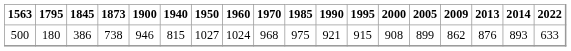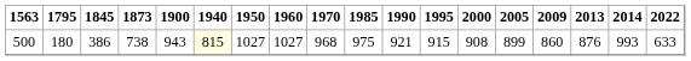500 | 1900: 946 -> 943
500 | 1940: no background -> lightyellow background
500 | 1960: 1024 -> 1027
500 | 2009: 862 -> 860
500 | 2014: 893 -> 993
